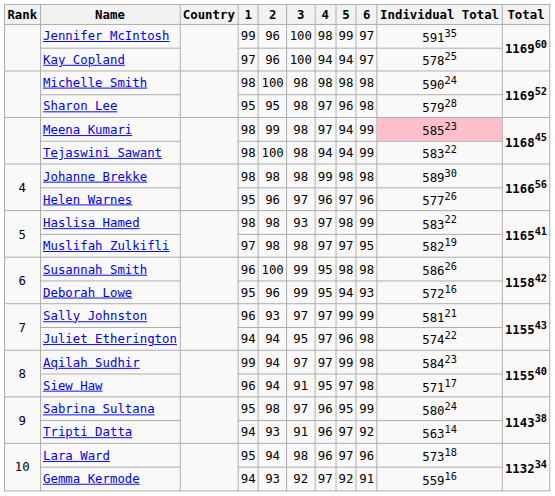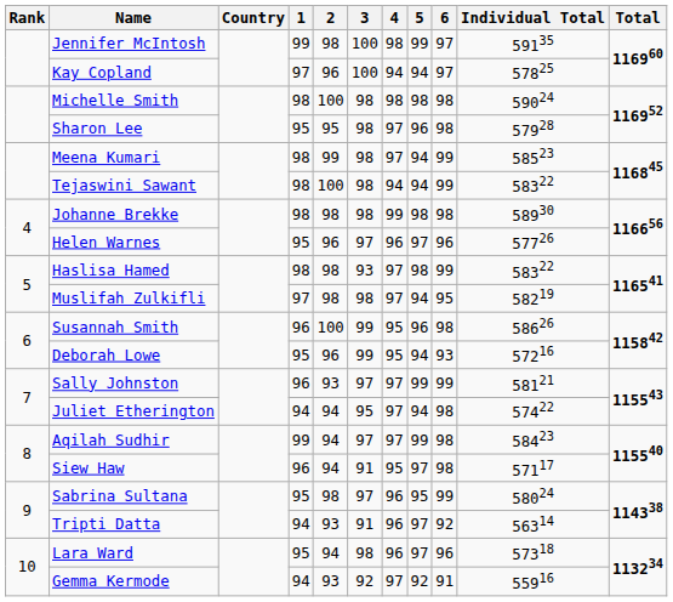Jennifer McIntosh | 2: 96 -> 98
Meena Kumari | Individual Total: pink background -> no background
Muslifah Zulkifli | 5: 97 -> 94
Susannah Smith | 5: 98 -> 96
Juliet Etherington | 5: 96 -> 94
